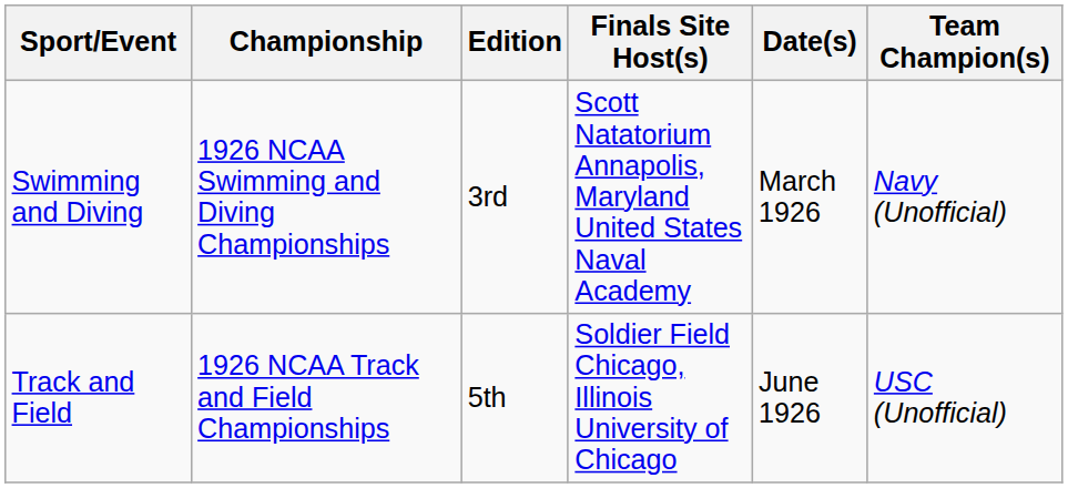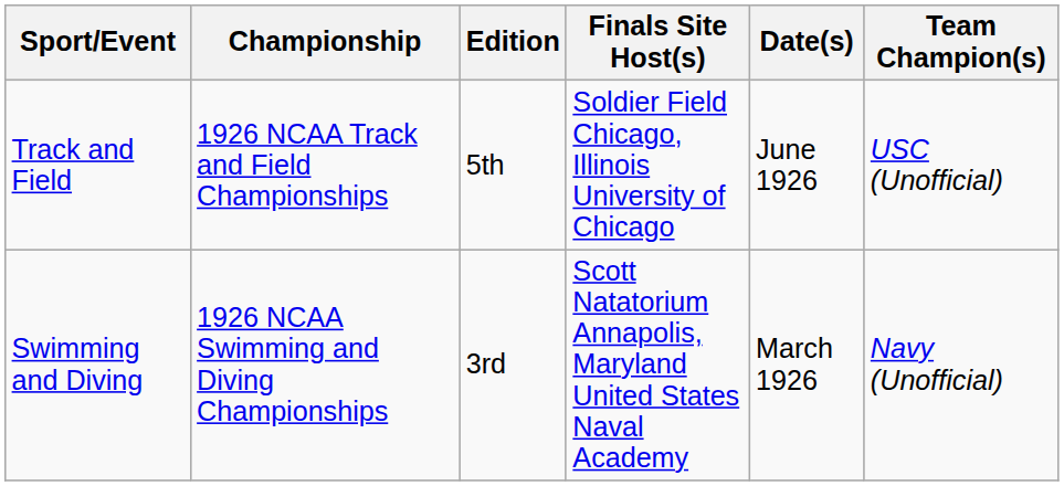rows swapped: Swimming and Diving <-> Track and Field
